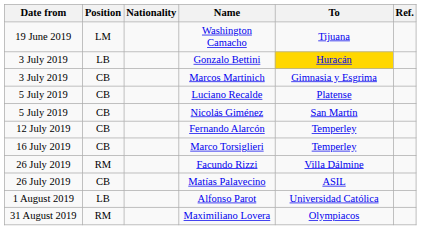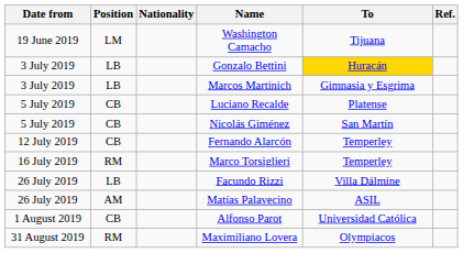Marcos Martinich | Position: CB -> LB
Marco Torsiglieri | Position: CB -> RM
Facundo Rizzi | Position: RM -> LB
Matías Palavecino | Position: CB -> AM
Alfonso Parot | Position: LB -> CB
